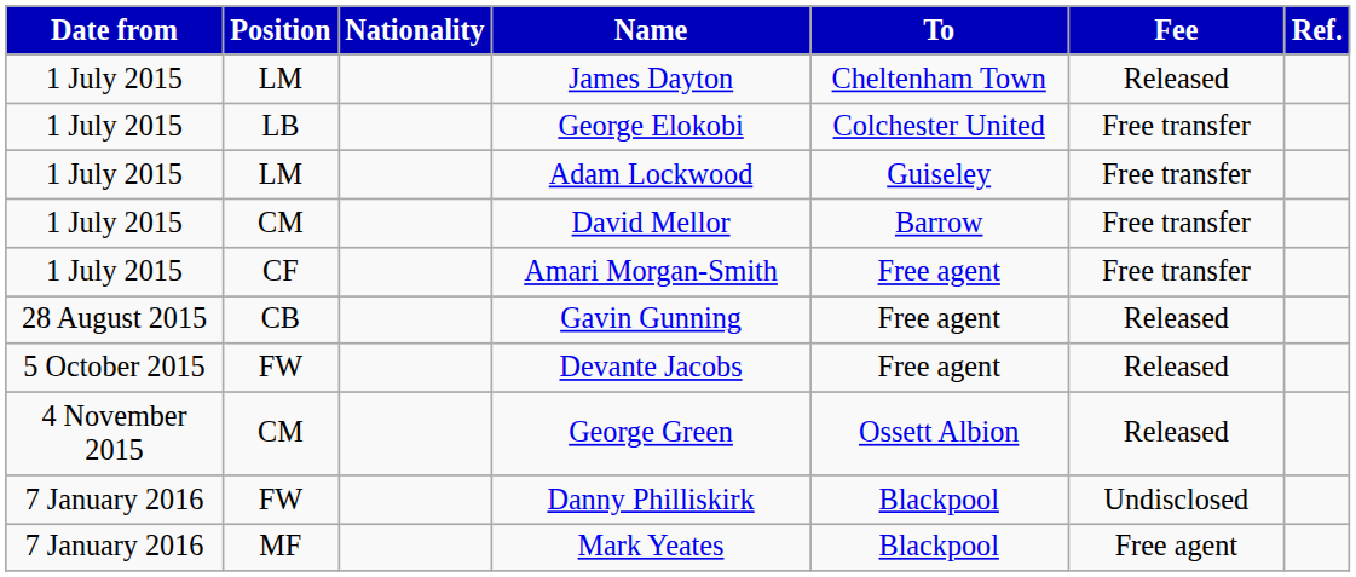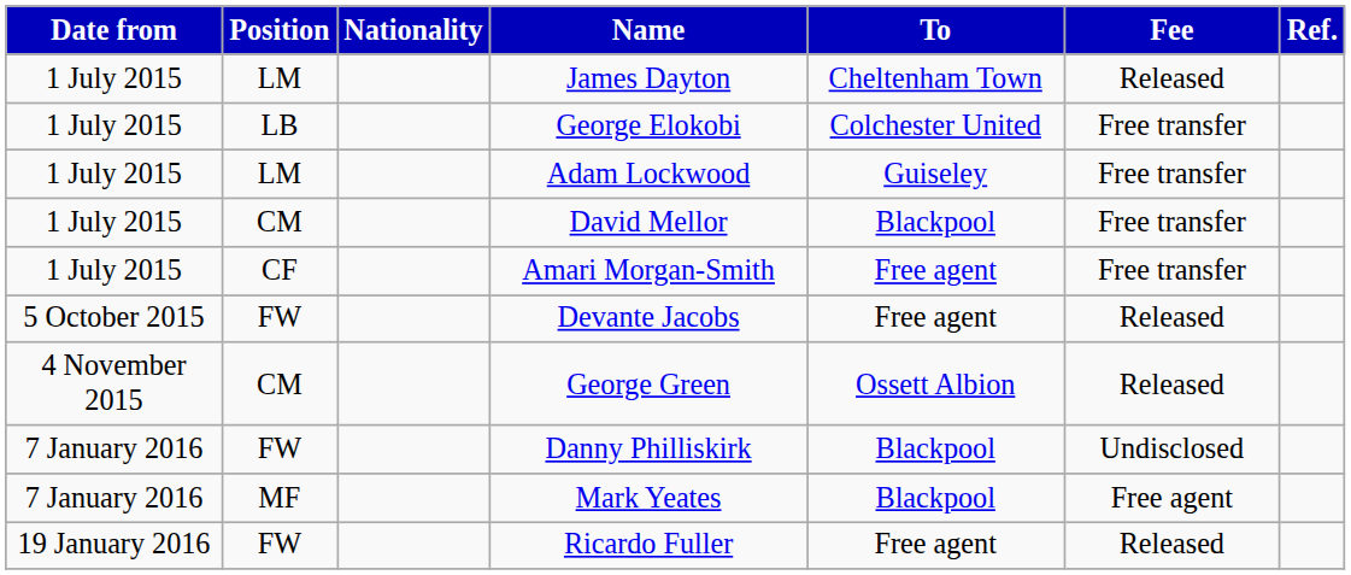David Mellor | To: Barrow -> Blackpool
- row: 28 August 2015 | CB | Gavin Gunning | Free agent | Released
+ row: 19 January 2016 | FW | Ricardo Fuller | Free agent | Released
